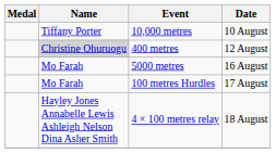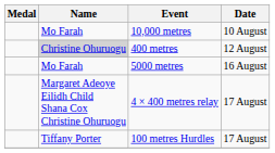10,000 metres | Name: Tiffany Porter -> Mo Farah
+ row: Margaret Adeoye Eilidh Child Shana Cox Christine Ohuruogu | 4 × 400 metres relay | 17 August
100 metres Hurdles | Name: Mo Farah -> Tiffany Porter
- row: Hayley Jones Annabelle Lewis Ashleigh Nelson Dina Asher Smith | 4 × 100 metres relay | 18 August
